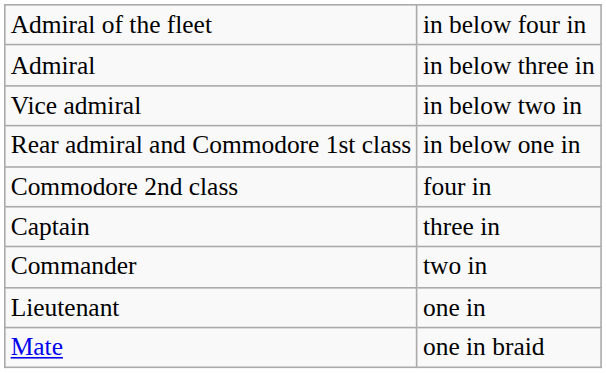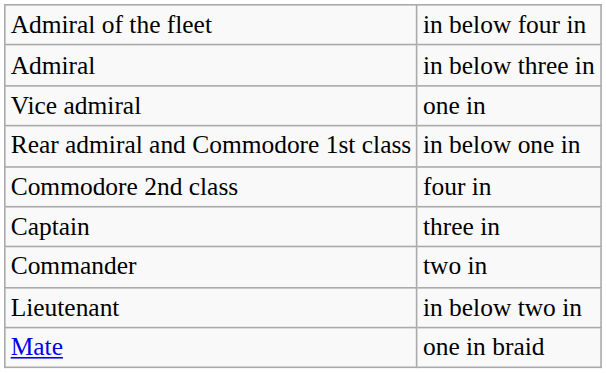Vice admiral | column 2: in below two in -> one in
Lieutenant | column 2: one in -> in below two in
